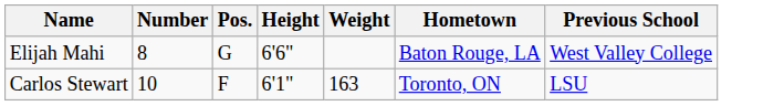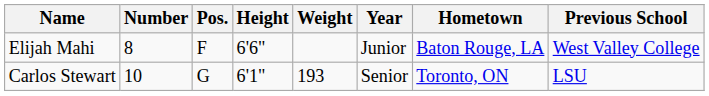+ column: Year | Junior | Senior
Elijah Mahi | Pos.: G -> F
Carlos Stewart | Pos.: F -> G
Carlos Stewart | Weight: 163 -> 193
